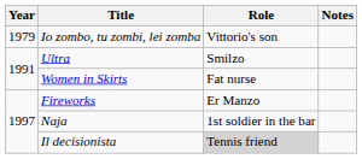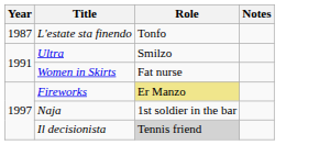- row: 1979 | Io zombo, tu zombi, lei zomba | Vittorio's son
+ row: 1987 | L'estate sta finendo | Tonfo
Fireworks | Role: no background -> khaki background
